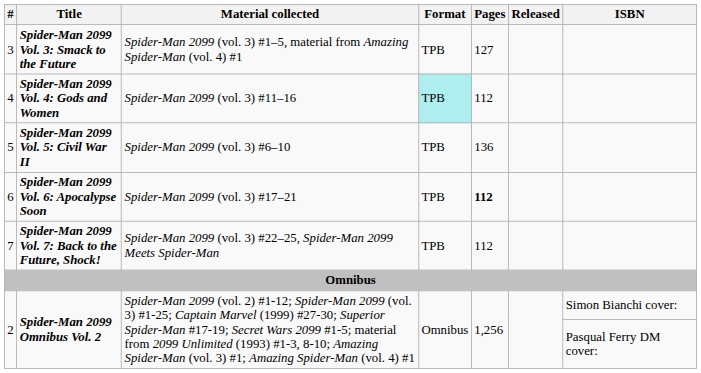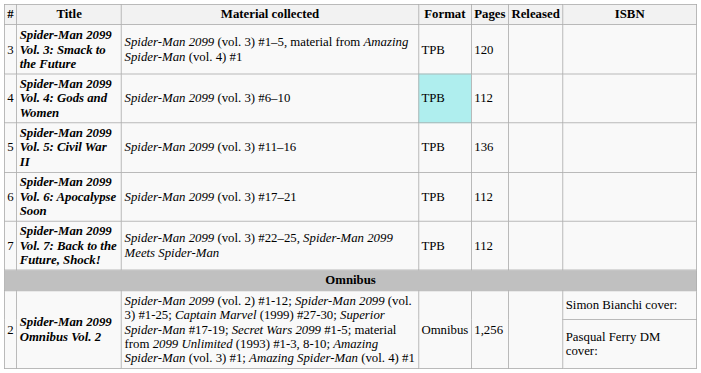3 | Pages: 127 -> 120
4 | Material collected: Spider-Man 2099 (vol. 3) #11–16 -> Spider-Man 2099 (vol. 3) #6–10
5 | Material collected: Spider-Man 2099 (vol. 3) #6–10 -> Spider-Man 2099 (vol. 3) #11–16
6 | Pages: bold -> normal
